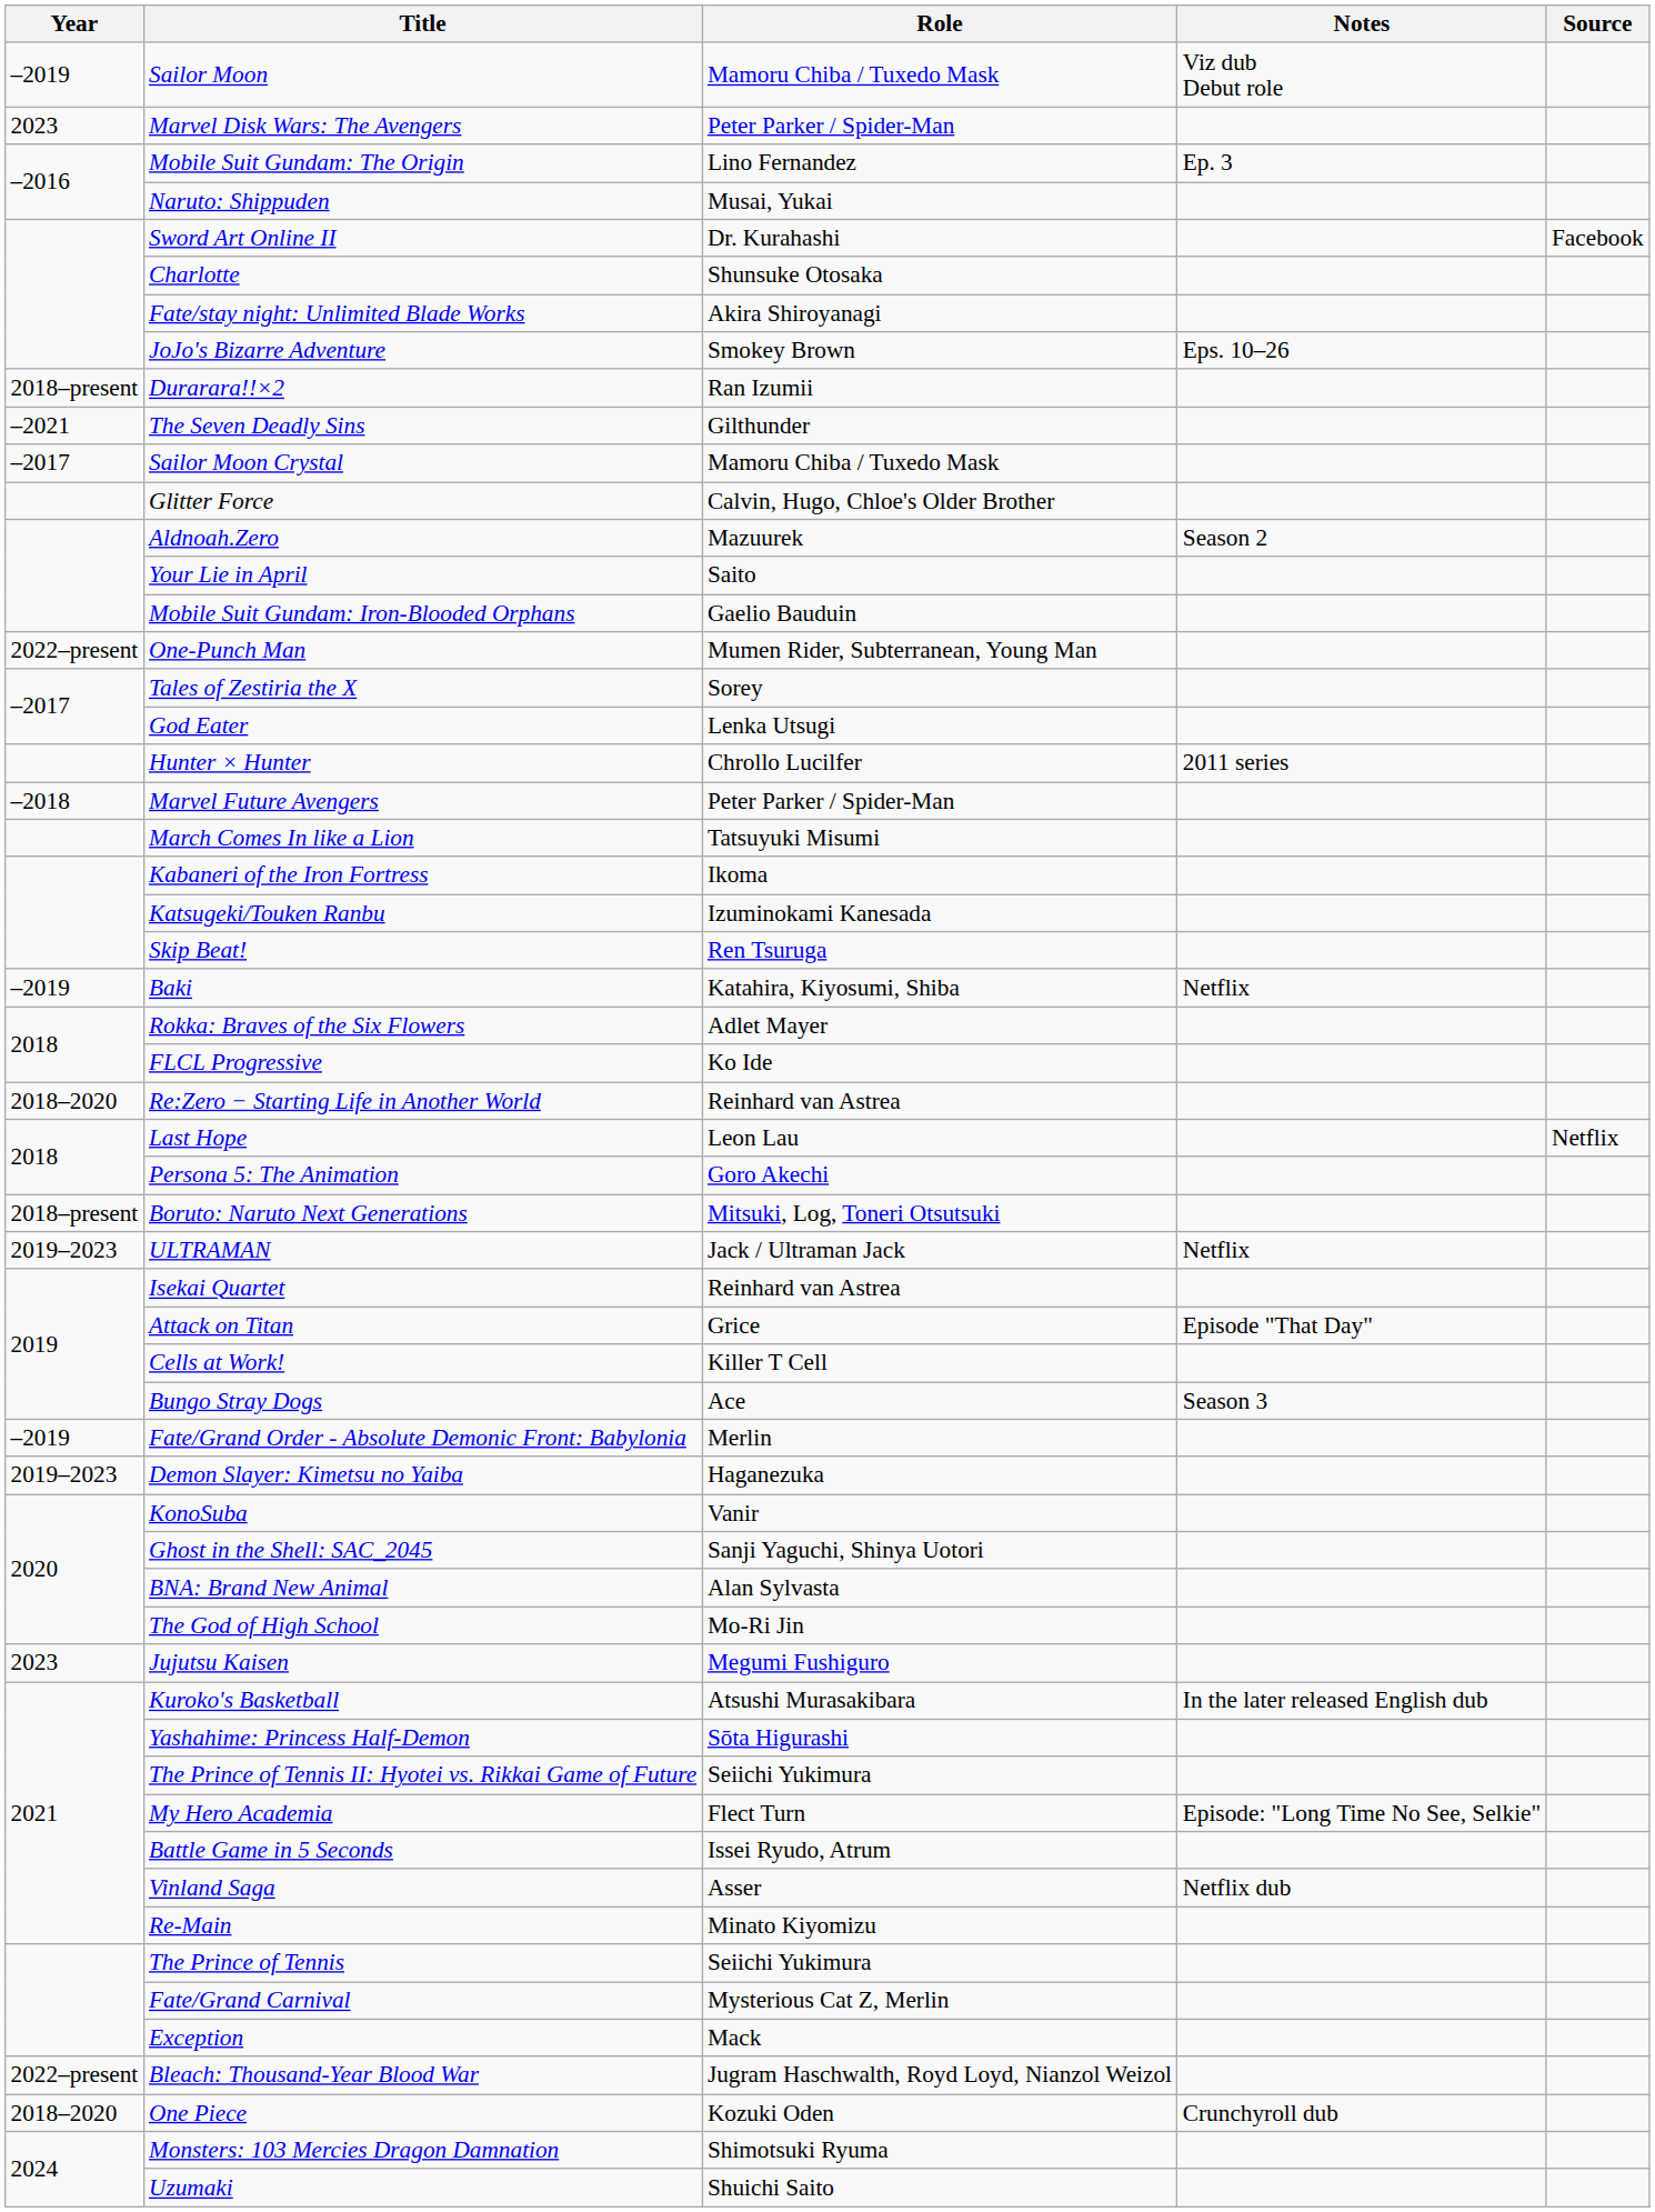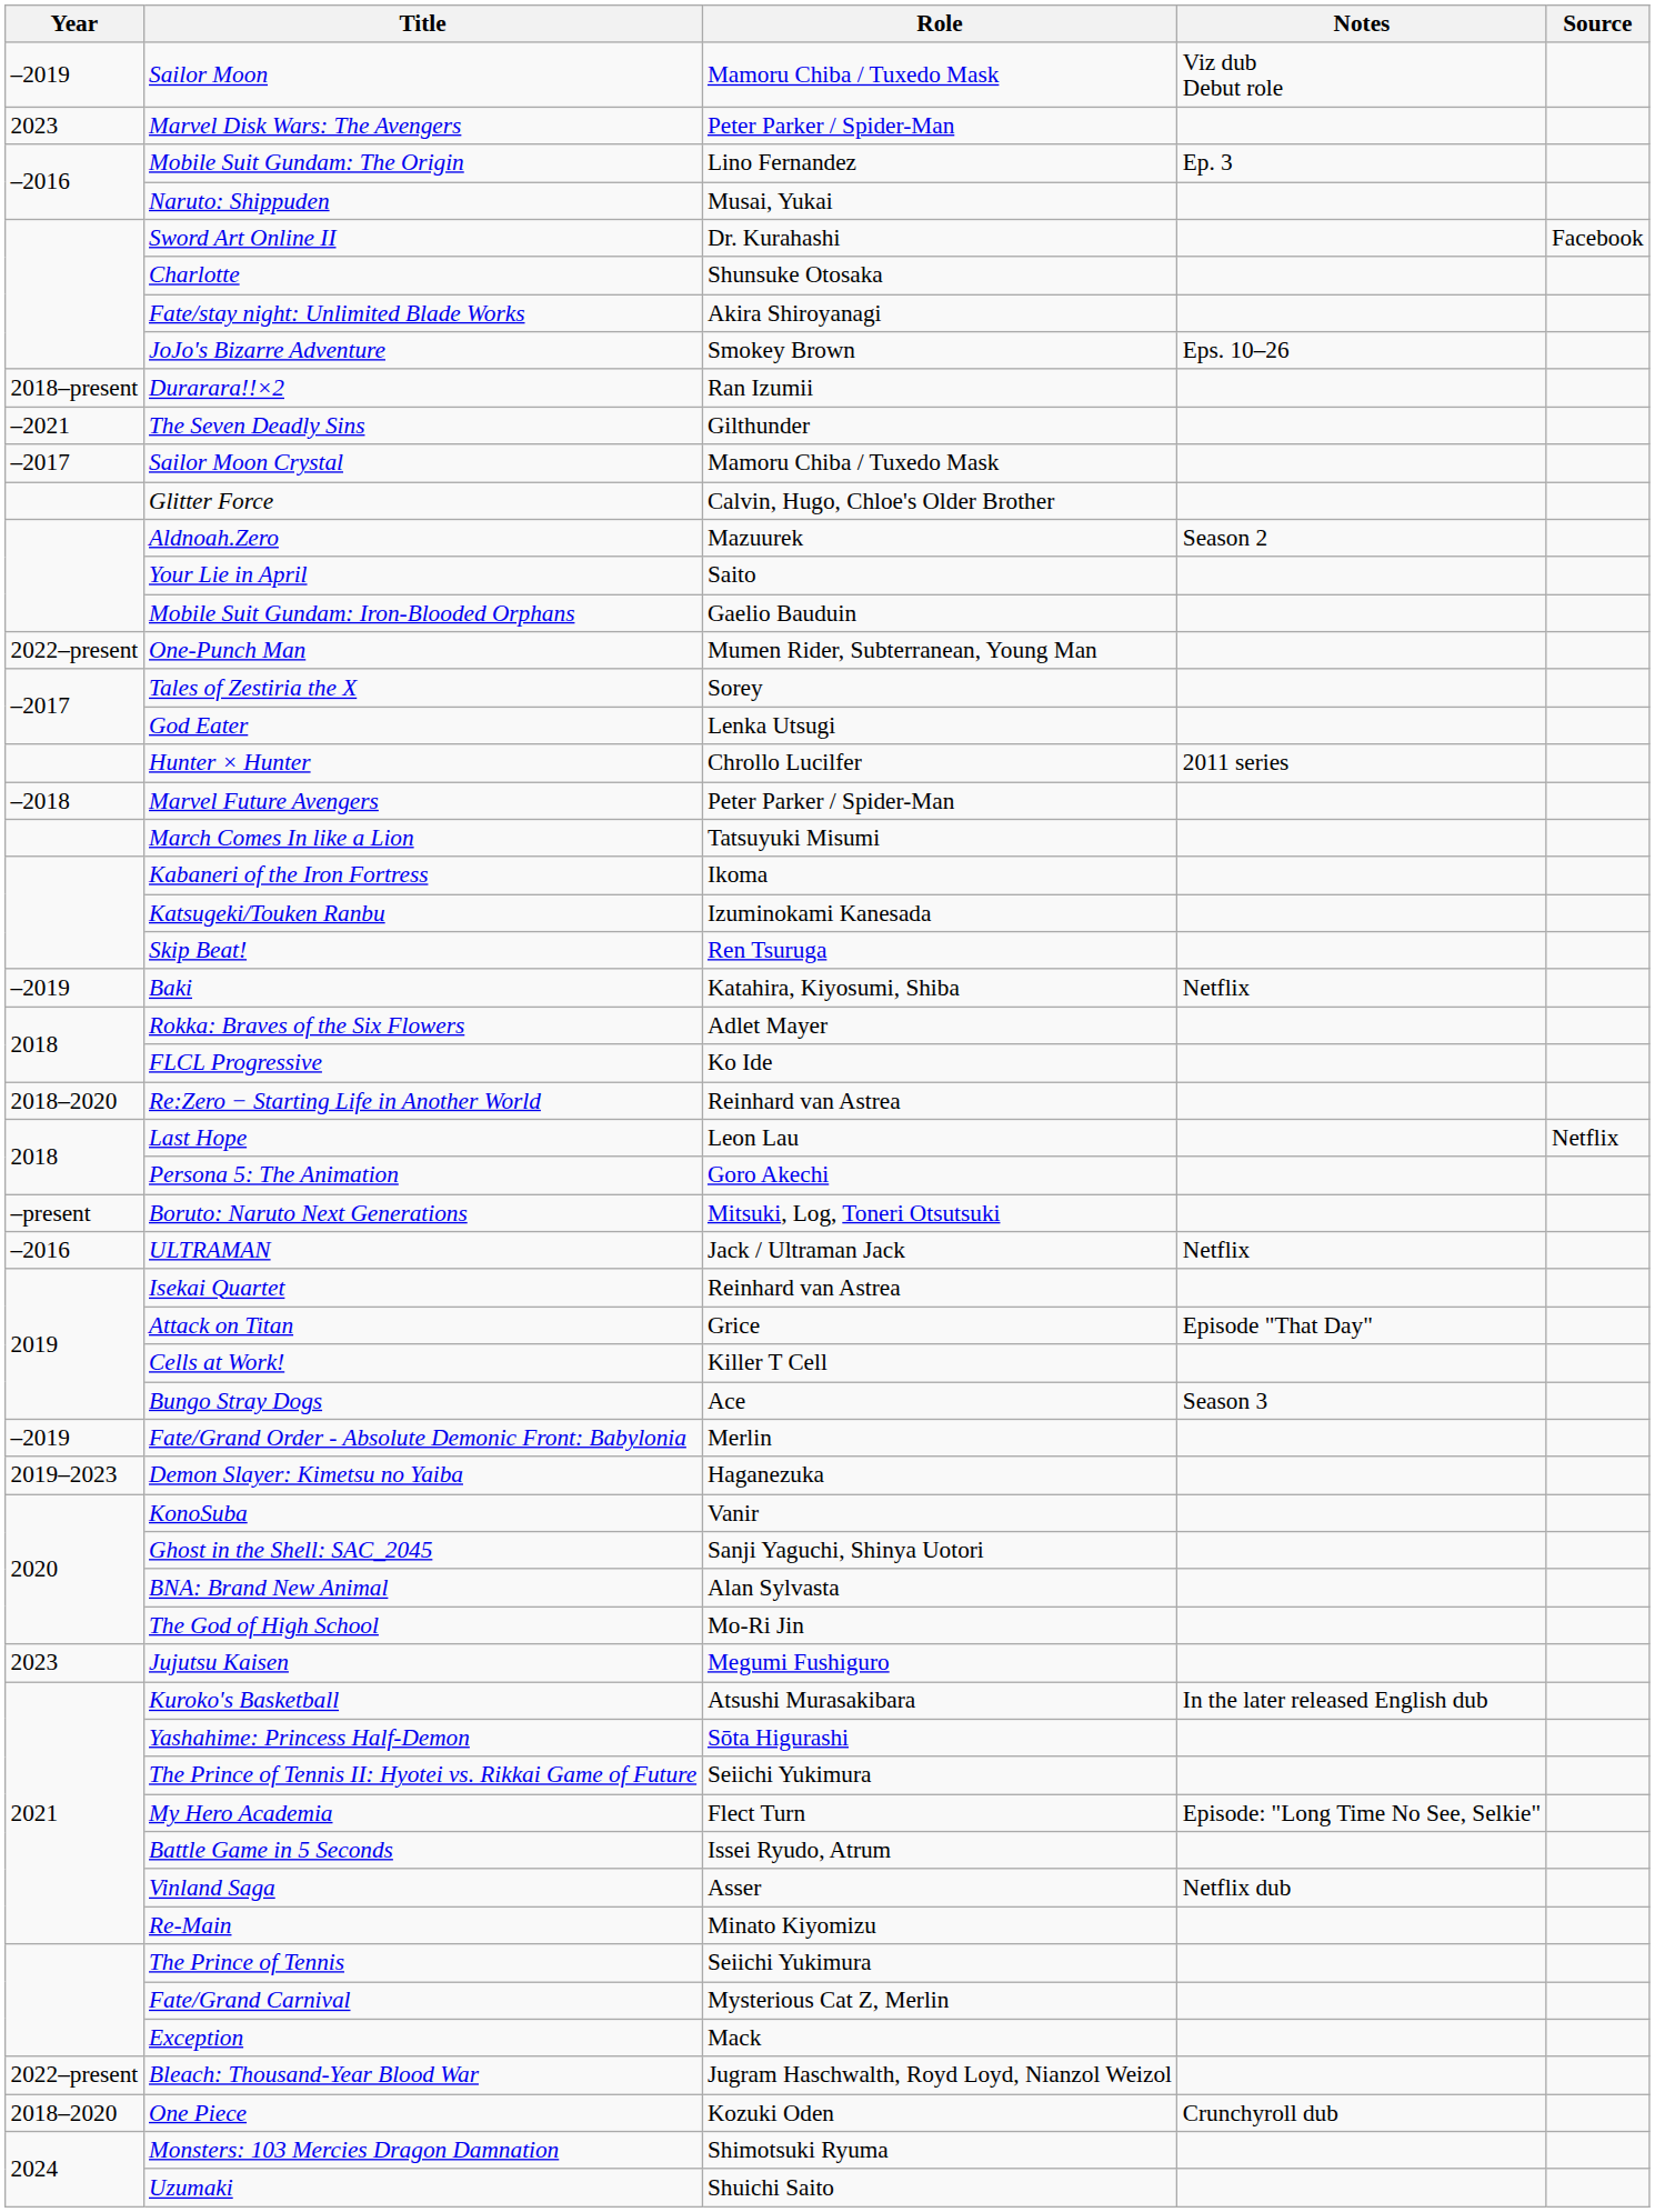Boruto: Naruto Next Generations | Year: 2018–present -> –present
ULTRAMAN | Year: 2019–2023 -> –2016
